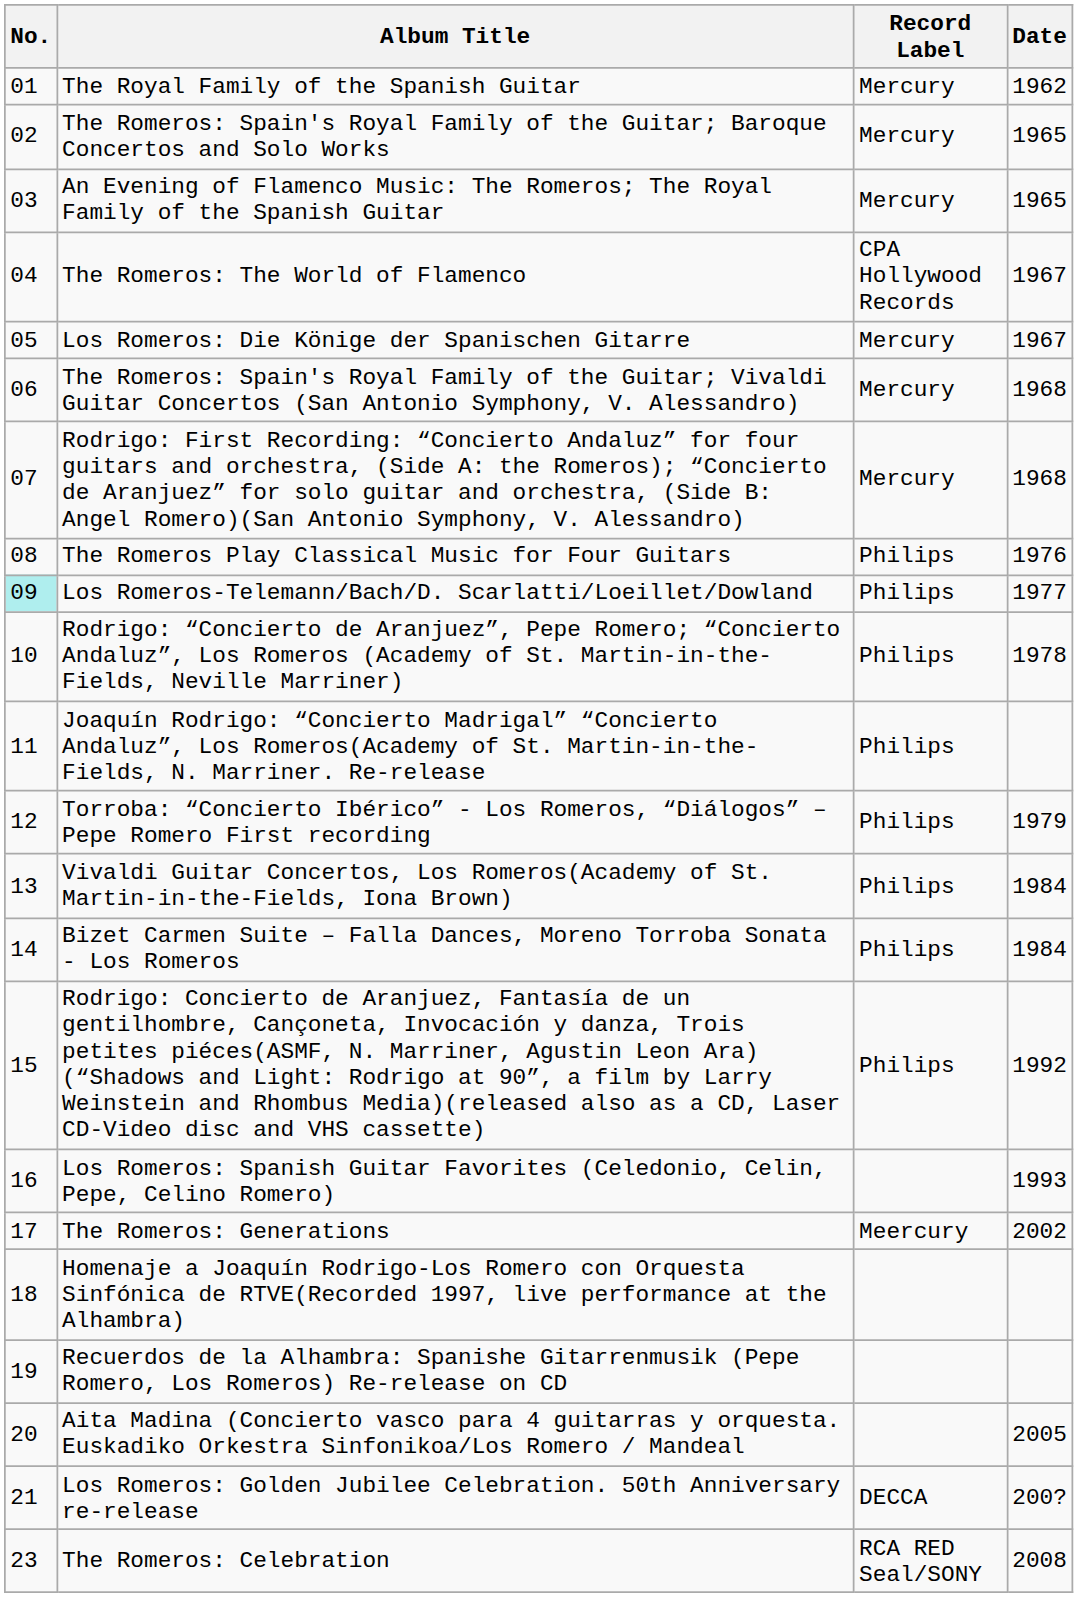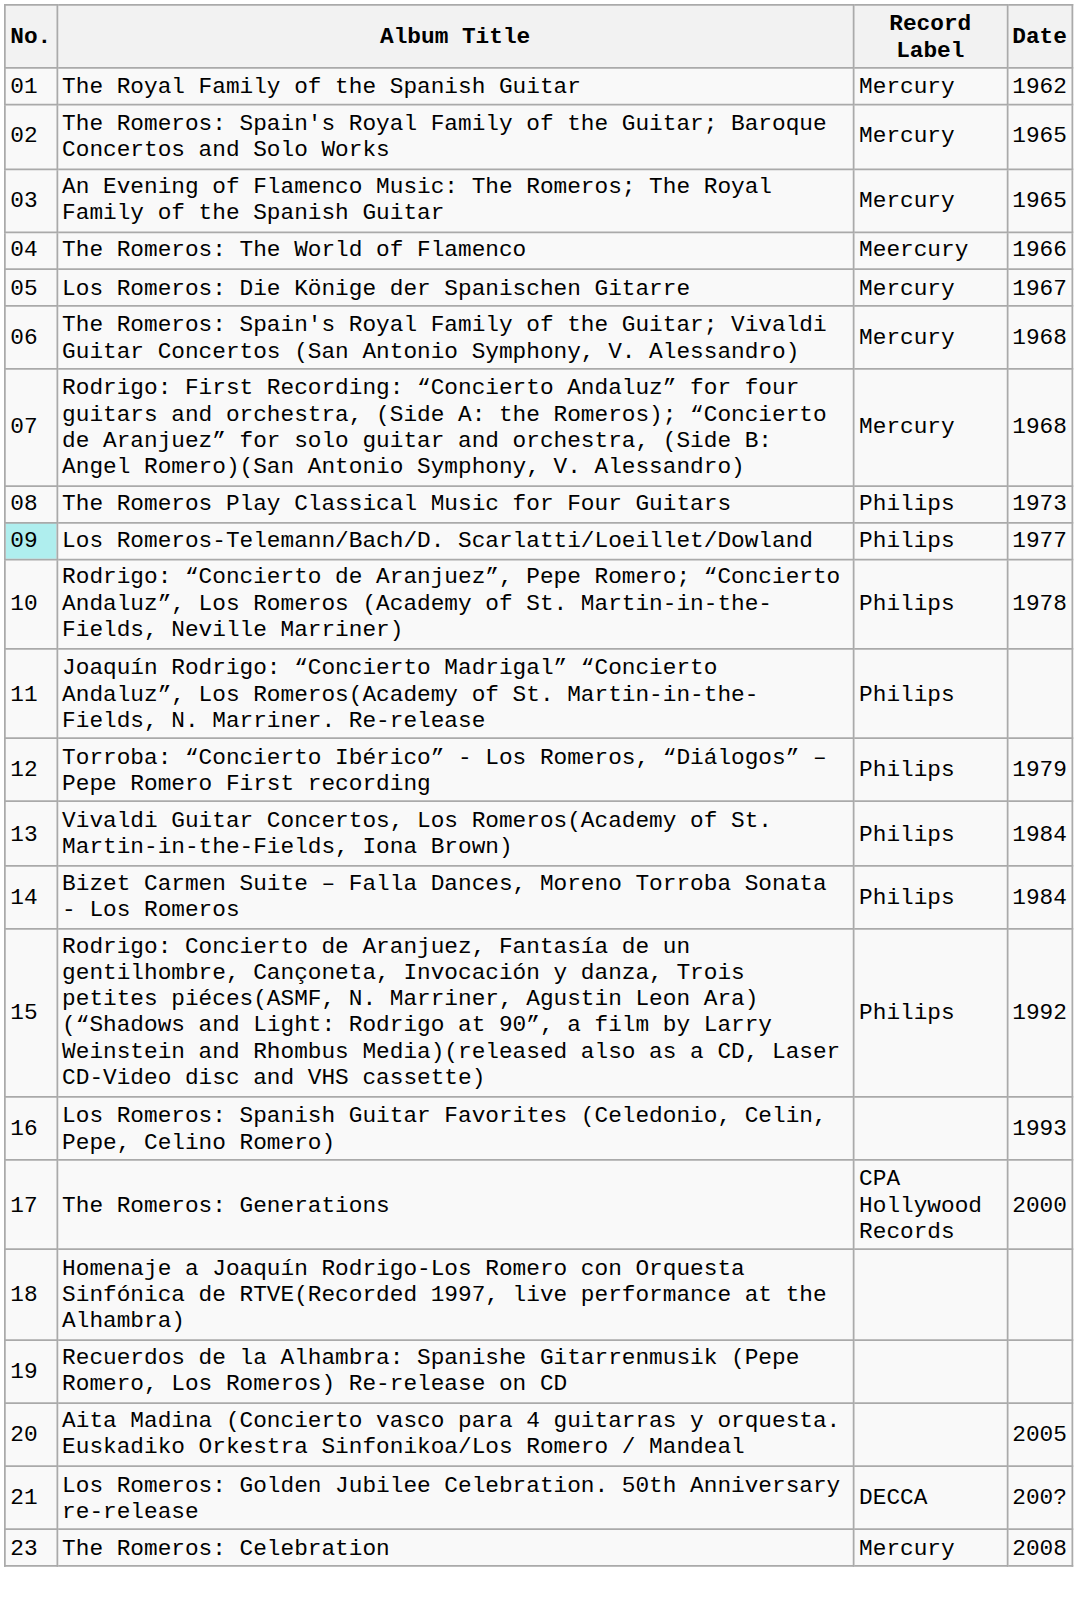The Romeros: The World of Flamenco | Record Label: CPA Hollywood Records -> Meercury
The Romeros: The World of Flamenco | Date: 1967 -> 1966
The Romeros Play Classical Music for Four Guitars | Date: 1976 -> 1973
The Romeros: Generations | Record Label: Meercury -> CPA Hollywood Records
The Romeros: Generations | Date: 2002 -> 2000
The Romeros: Celebration | Record Label: RCA RED Seal/SONY -> Mercury
